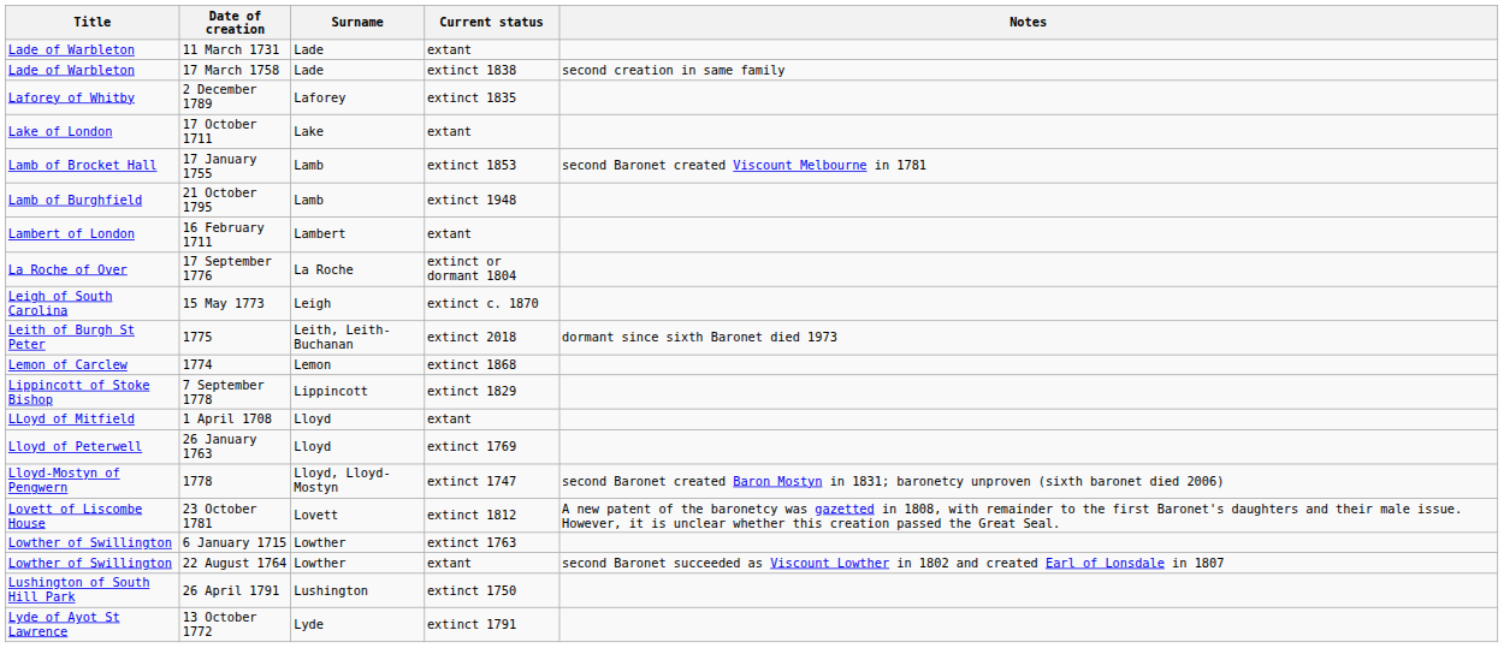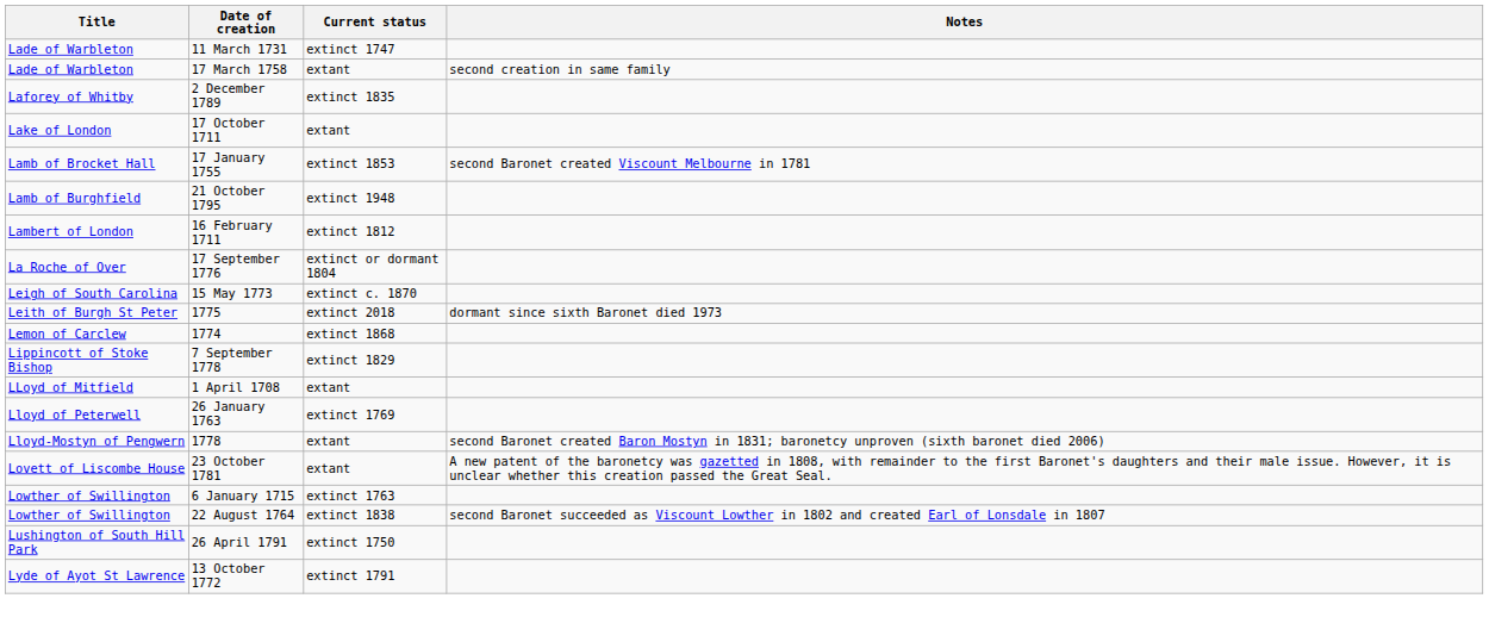- column: Surname | Lade | Lade | Laforey | Lake | Lamb | Lamb | Lambert | La Roche | Leigh | Leith, Leith-Buchanan | Lemon | Lippincott | Lloyd | Lloyd | Lloyd, Lloyd-Mostyn | Lovett | Lowther | Lowther | Lushington | Lyde
11 March 1731 | Current status: extant -> extinct 1747
17 March 1758 | Current status: extinct 1838 -> extant
16 February 1711 | Current status: extant -> extinct 1812
1778 | Current status: extinct 1747 -> extant
23 October 1781 | Current status: extinct 1812 -> extant
22 August 1764 | Current status: extant -> extinct 1838
